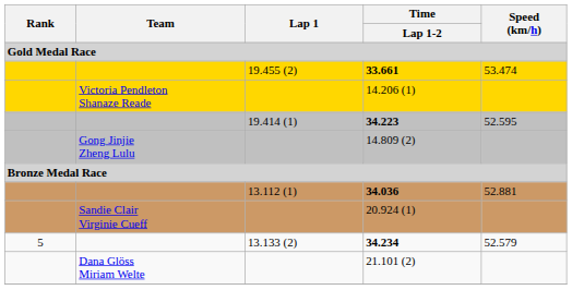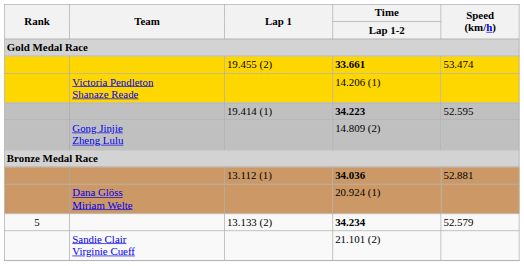20.924 (1) | Team: Sandie Clair Virginie Cueff -> Dana Glöss Miriam Welte
21.101 (2) | Team: Dana Glöss Miriam Welte -> Sandie Clair Virginie Cueff
